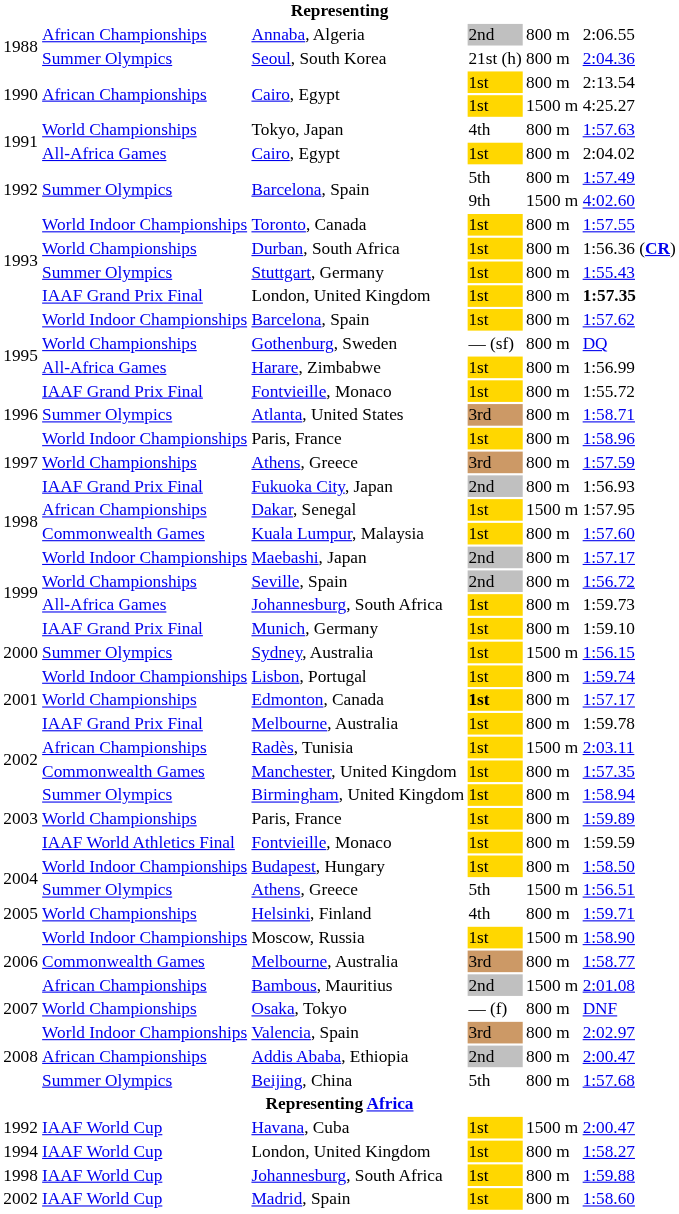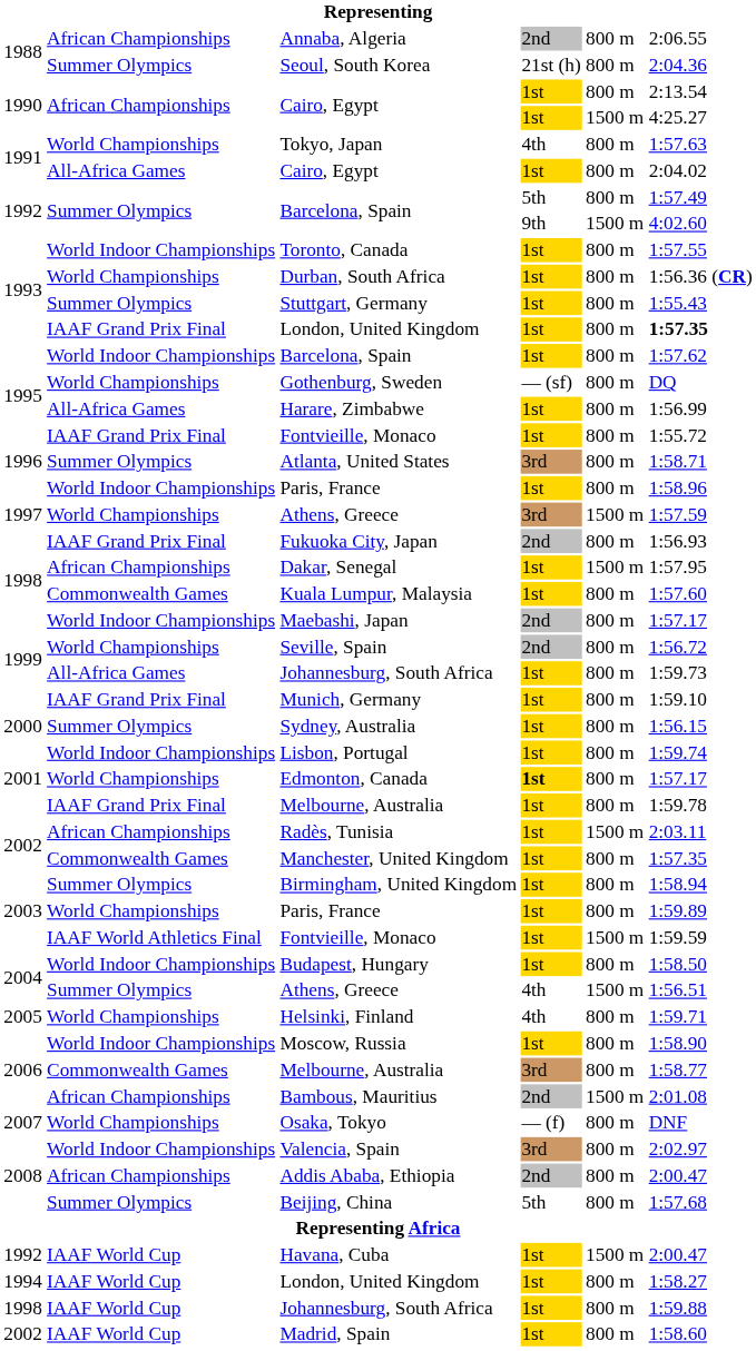1997 / Athens, Greece | column 5: 800 m -> 1500 m
Sydney, Australia | column 5: 1500 m -> 800 m
2003 / Fontvieille, Monaco | column 5: 800 m -> 1500 m
2004 / Athens, Greece | column 4: 5th -> 4th
Moscow, Russia | column 5: 1500 m -> 800 m
